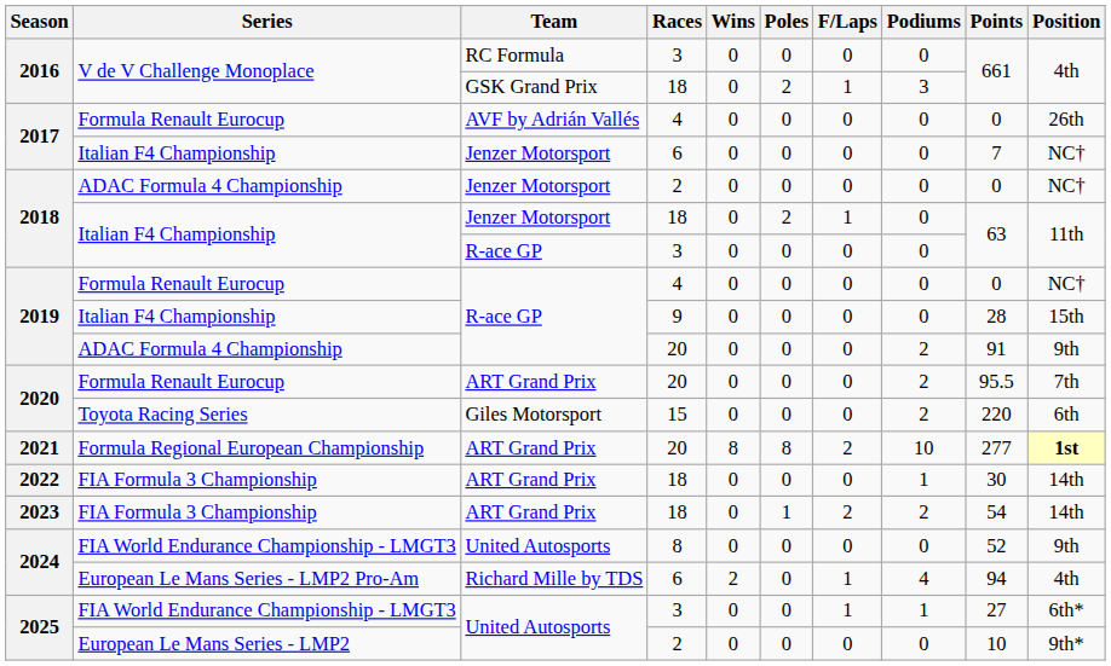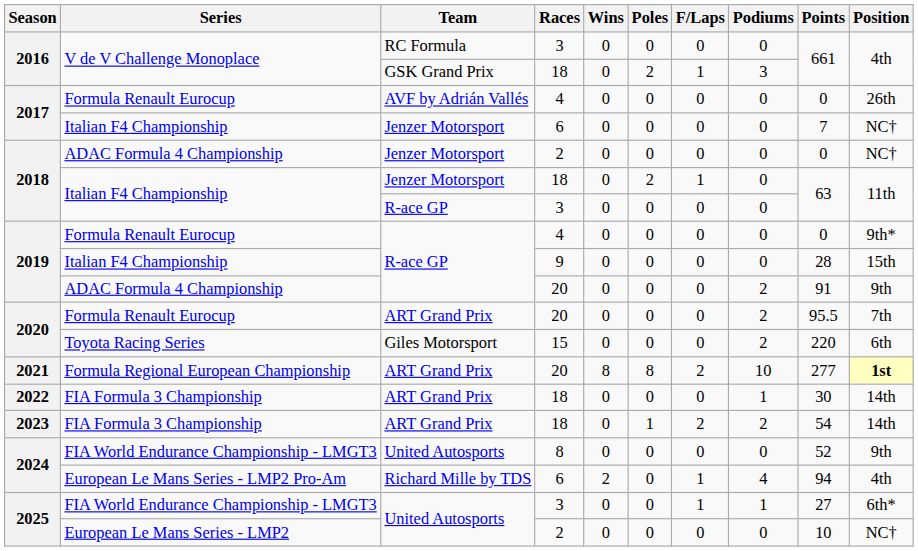2019 / 4 | Position: NC† -> 9th*
2025 / 2 | Position: 9th* -> NC†
